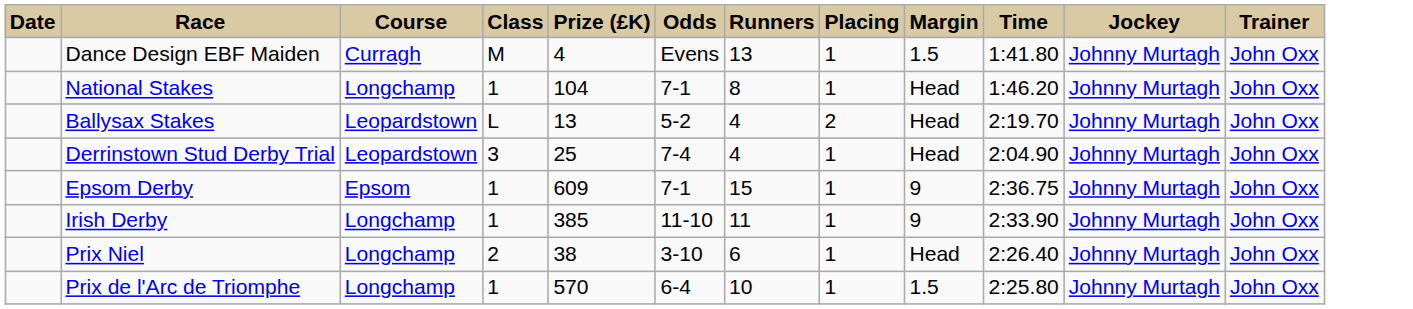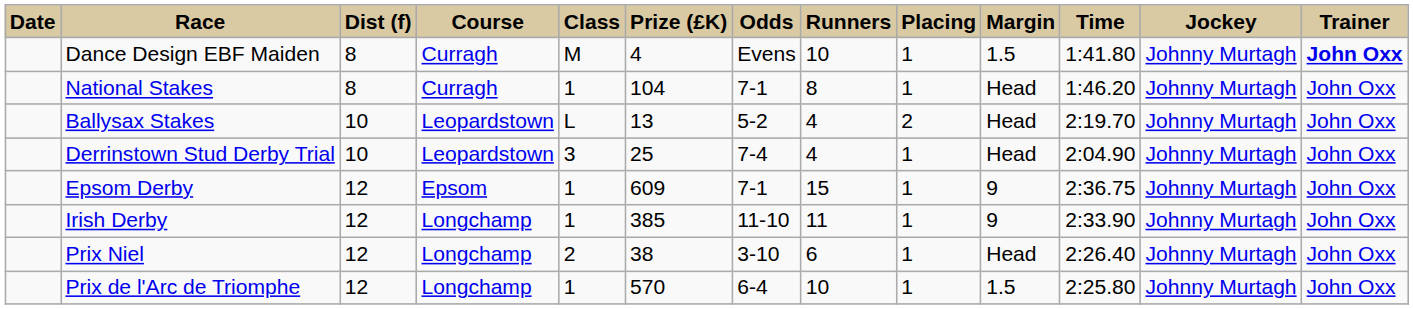+ column: Dist (f) | 8 | 8 | 10 | 10 | 12 | 12 | 12 | 12
Dance Design EBF Maiden | Runners: 13 -> 10
Dance Design EBF Maiden | Trainer: normal -> bold
National Stakes | Course: Longchamp -> Curragh
